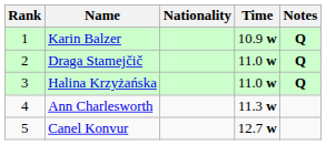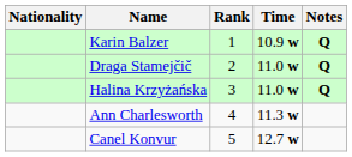columns swapped: Rank <-> Nationality
